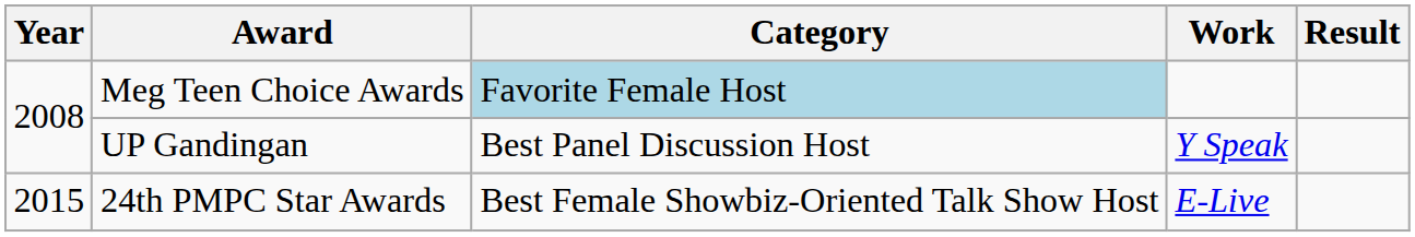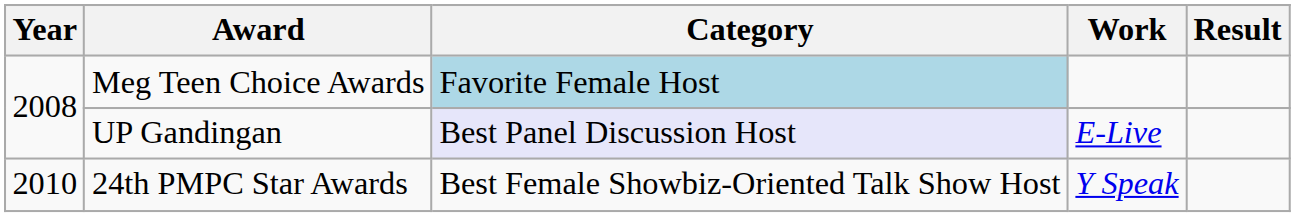UP Gandingan | Category: no background -> lavender background
UP Gandingan | Work: Y Speak -> E-Live
24th PMPC Star Awards | Year: 2015 -> 2010
24th PMPC Star Awards | Work: E-Live -> Y Speak
